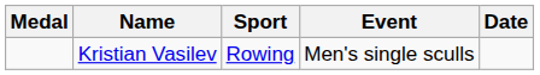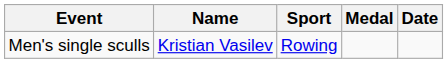columns swapped: Medal <-> Event
